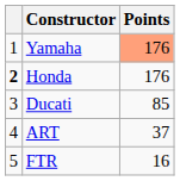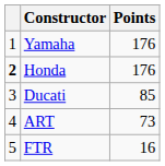Yamaha | Points: lightsalmon background -> no background
ART | Points: 37 -> 73
